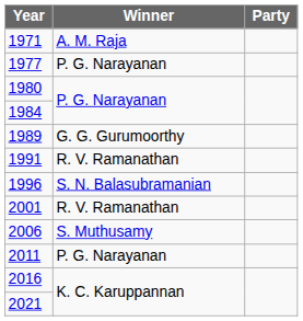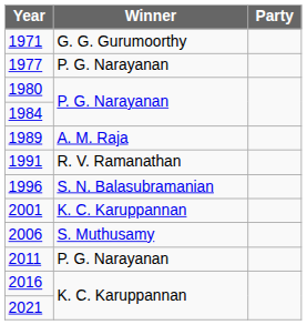1971 | Winner: A. M. Raja -> G. G. Gurumoorthy
1989 | Winner: G. G. Gurumoorthy -> A. M. Raja
2001 | Winner: R. V. Ramanathan -> K. C. Karuppannan
